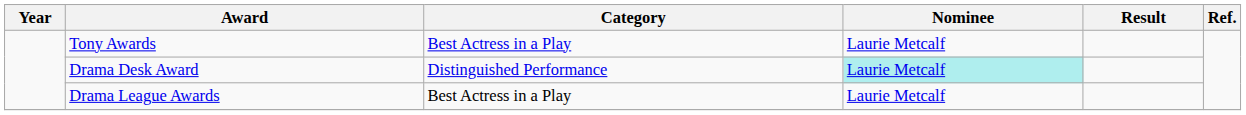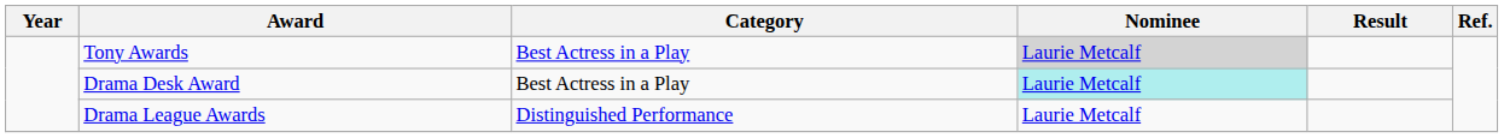Tony Awards | Nominee: no background -> lightgrey background
Drama Desk Award | Category: Distinguished Performance -> Best Actress in a Play
Drama League Awards | Category: Best Actress in a Play -> Distinguished Performance
